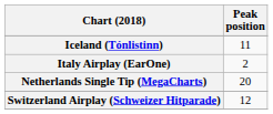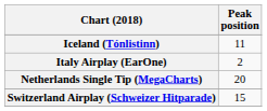Switzerland Airplay (Schweizer Hitparade) | Peak position: 12 -> 15
